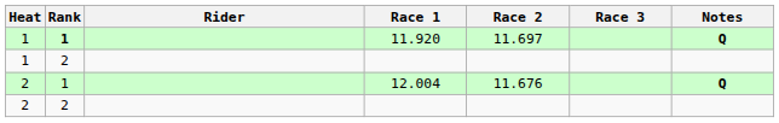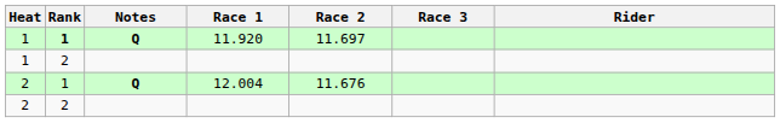columns swapped: Rider <-> Notes
